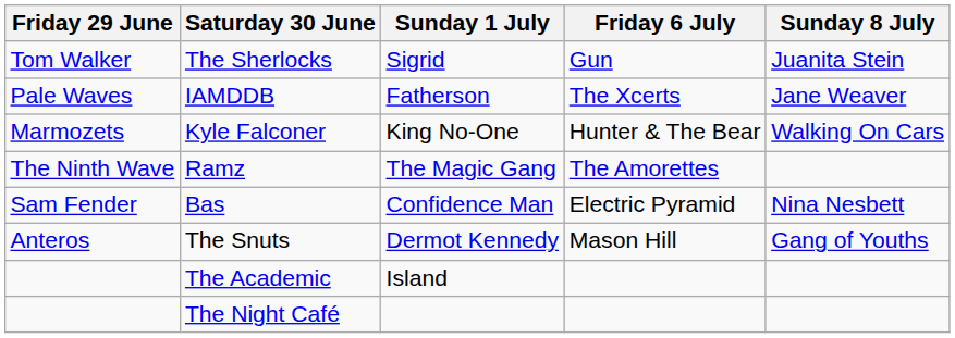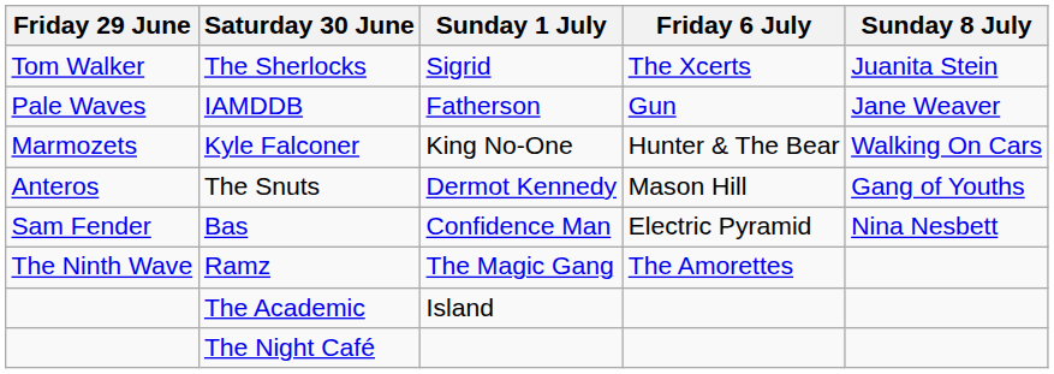The Sherlocks | Friday 6 July: Gun -> The Xcerts
IAMDDB | Friday 6 July: The Xcerts -> Gun
rows swapped: The Snuts <-> Ramz
